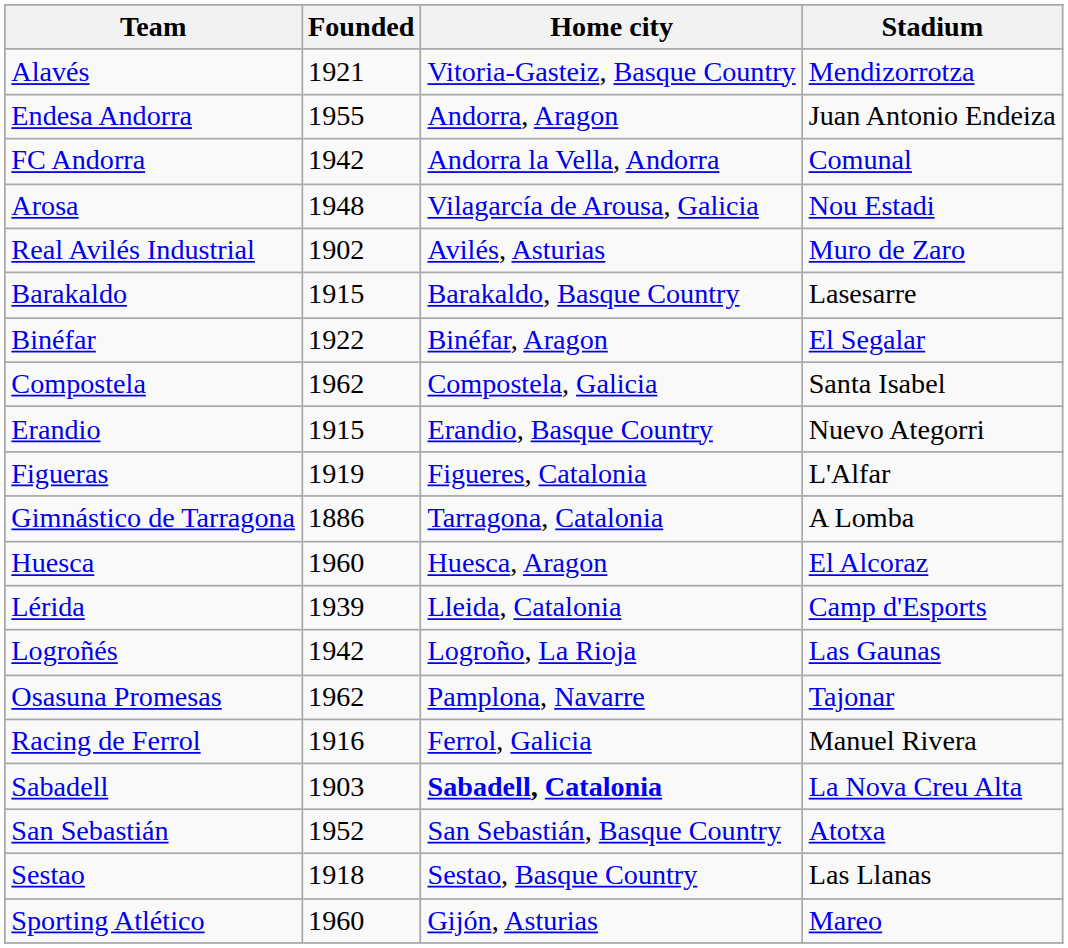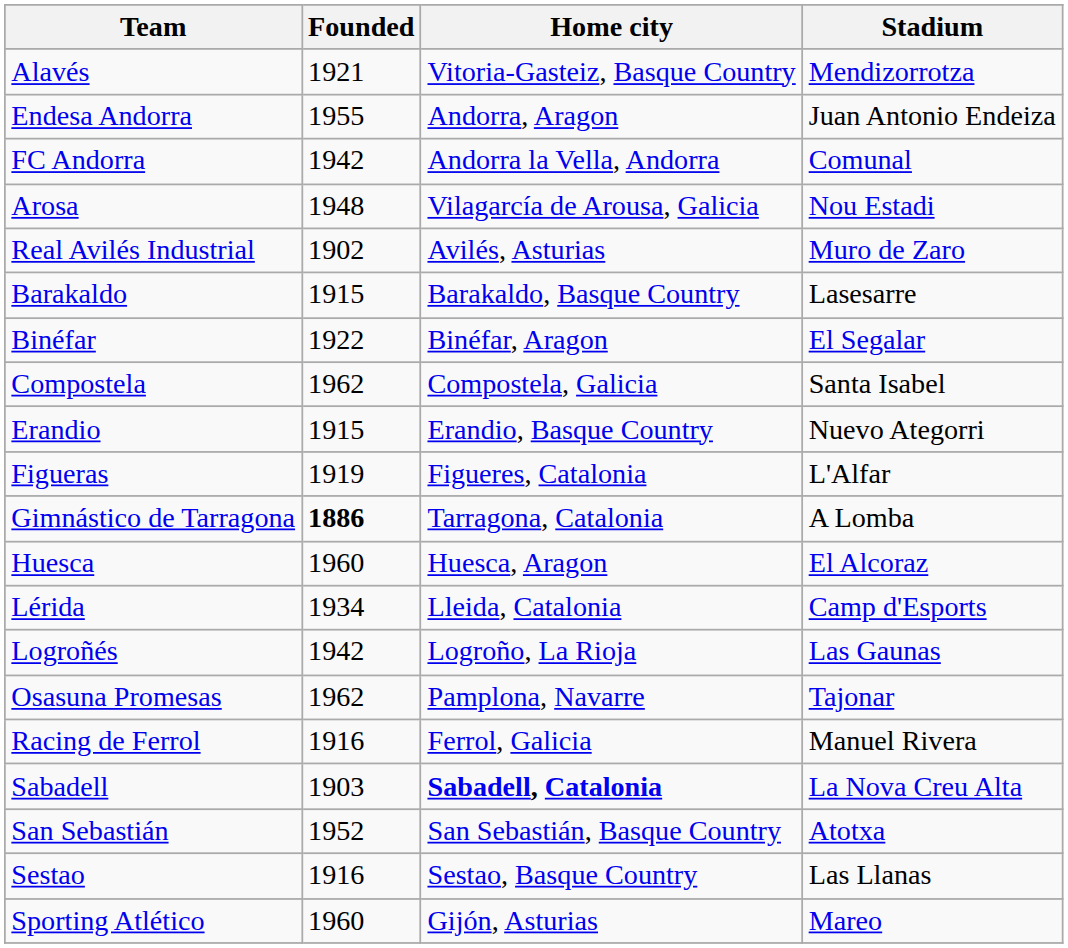Gimnástico de Tarragona | Founded: normal -> bold
Lérida | Founded: 1939 -> 1934
Sestao | Founded: 1918 -> 1916
